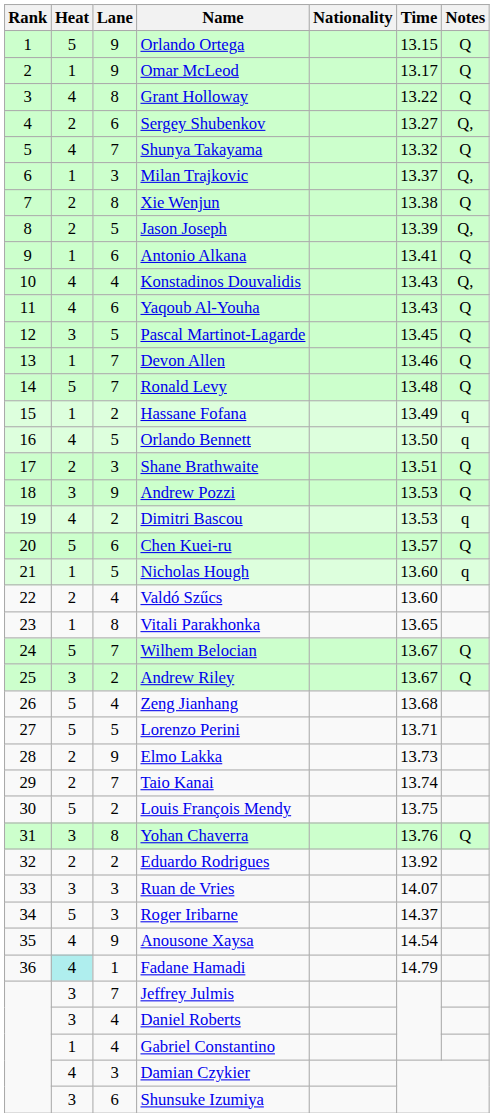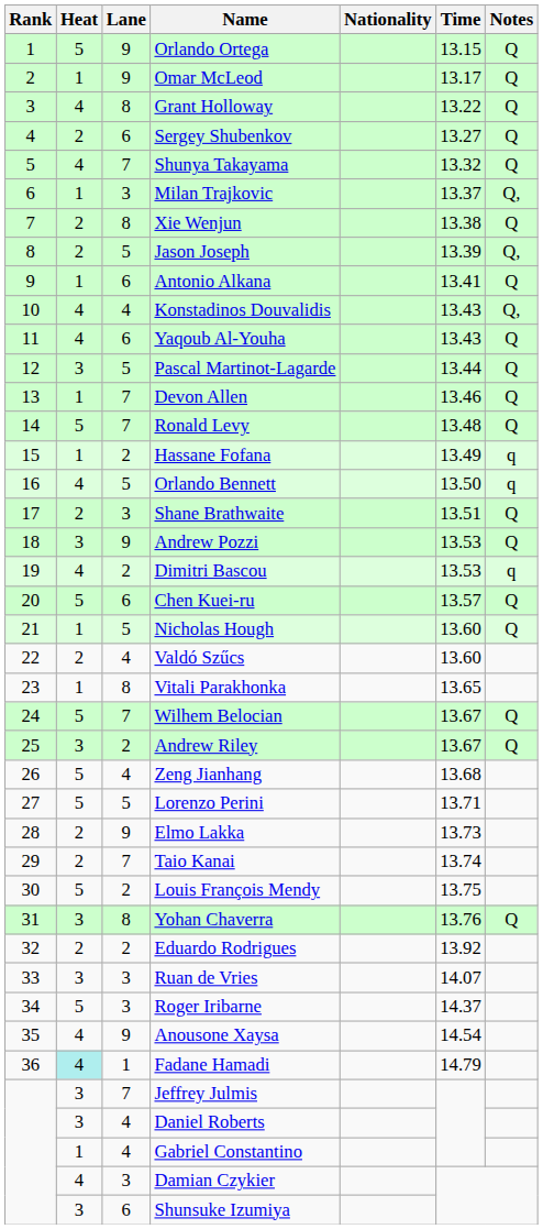Sergey Shubenkov | Notes: Q, -> Q
Pascal Martinot-Lagarde | Time: 13.45 -> 13.44
Nicholas Hough | Notes: q -> Q
